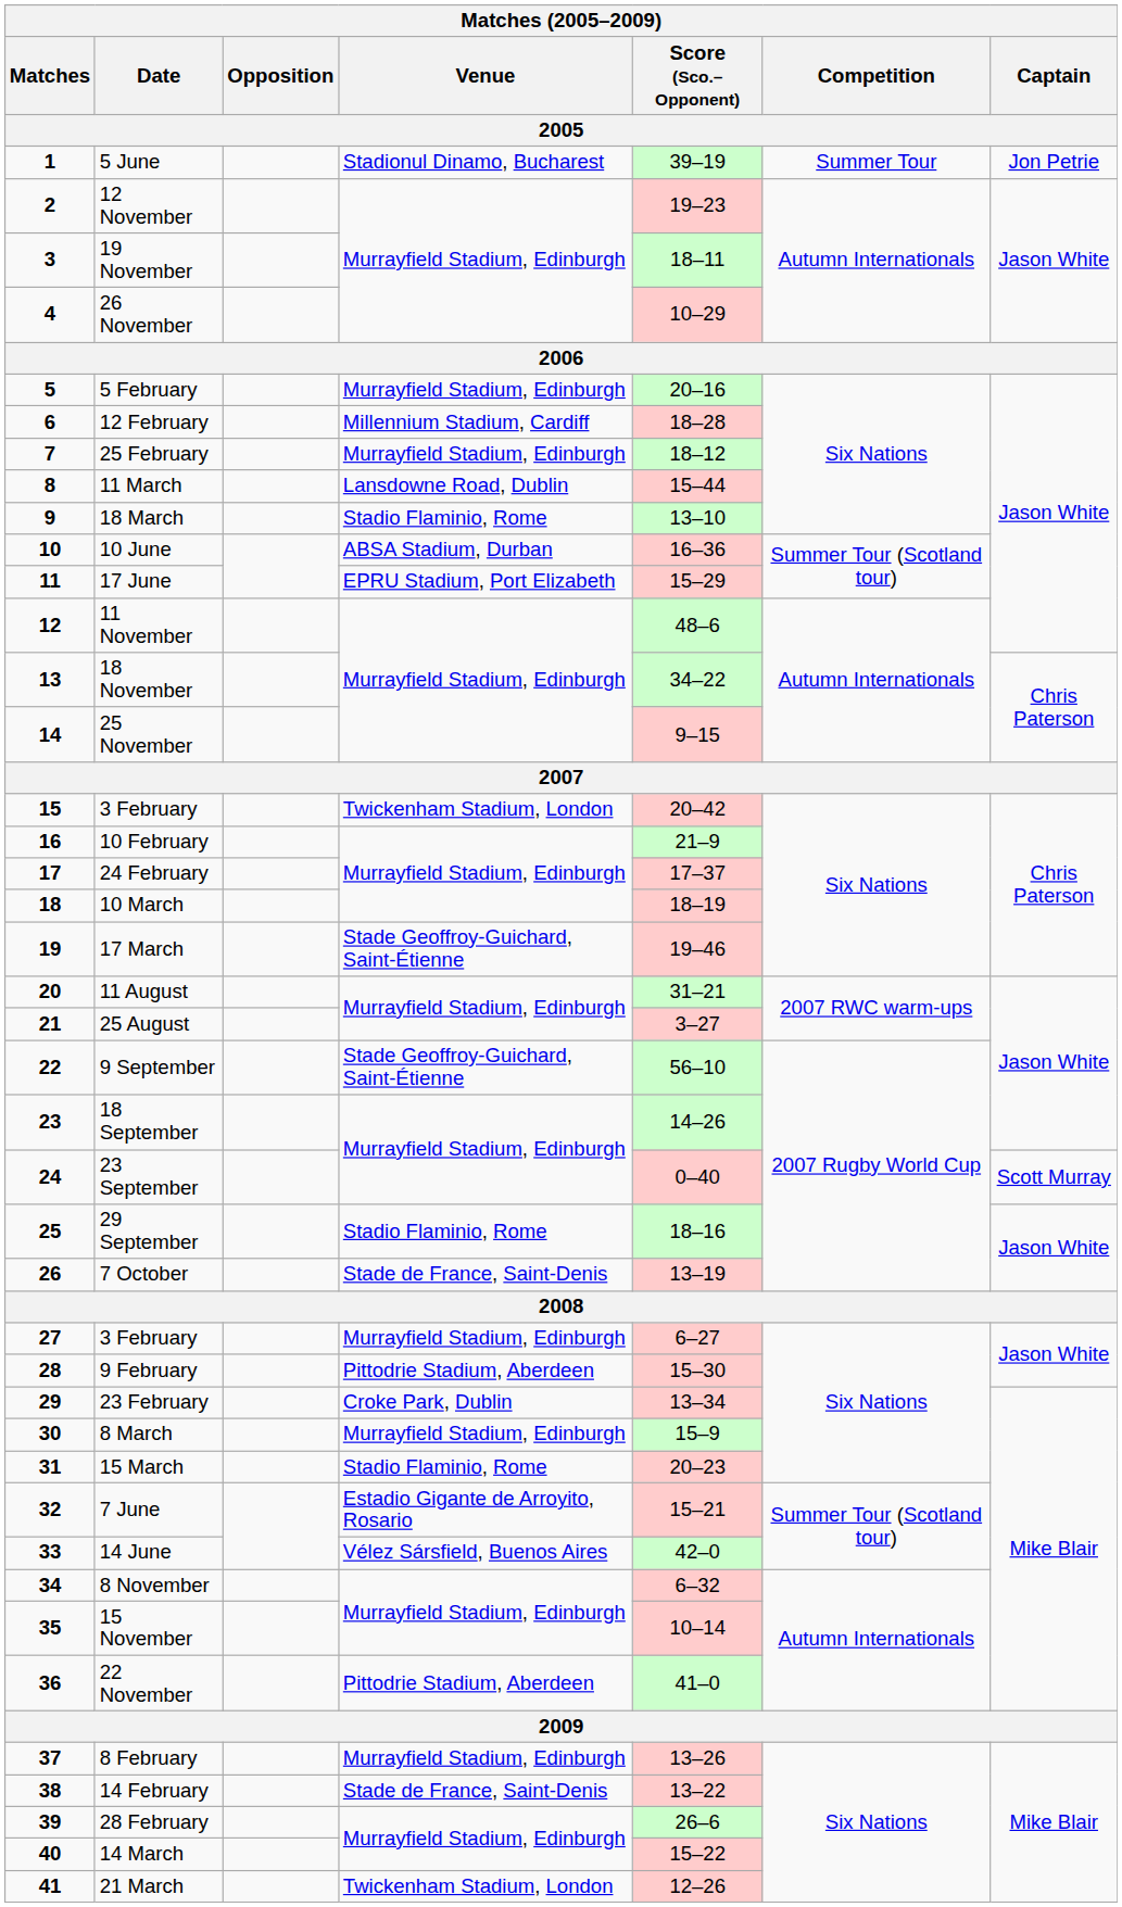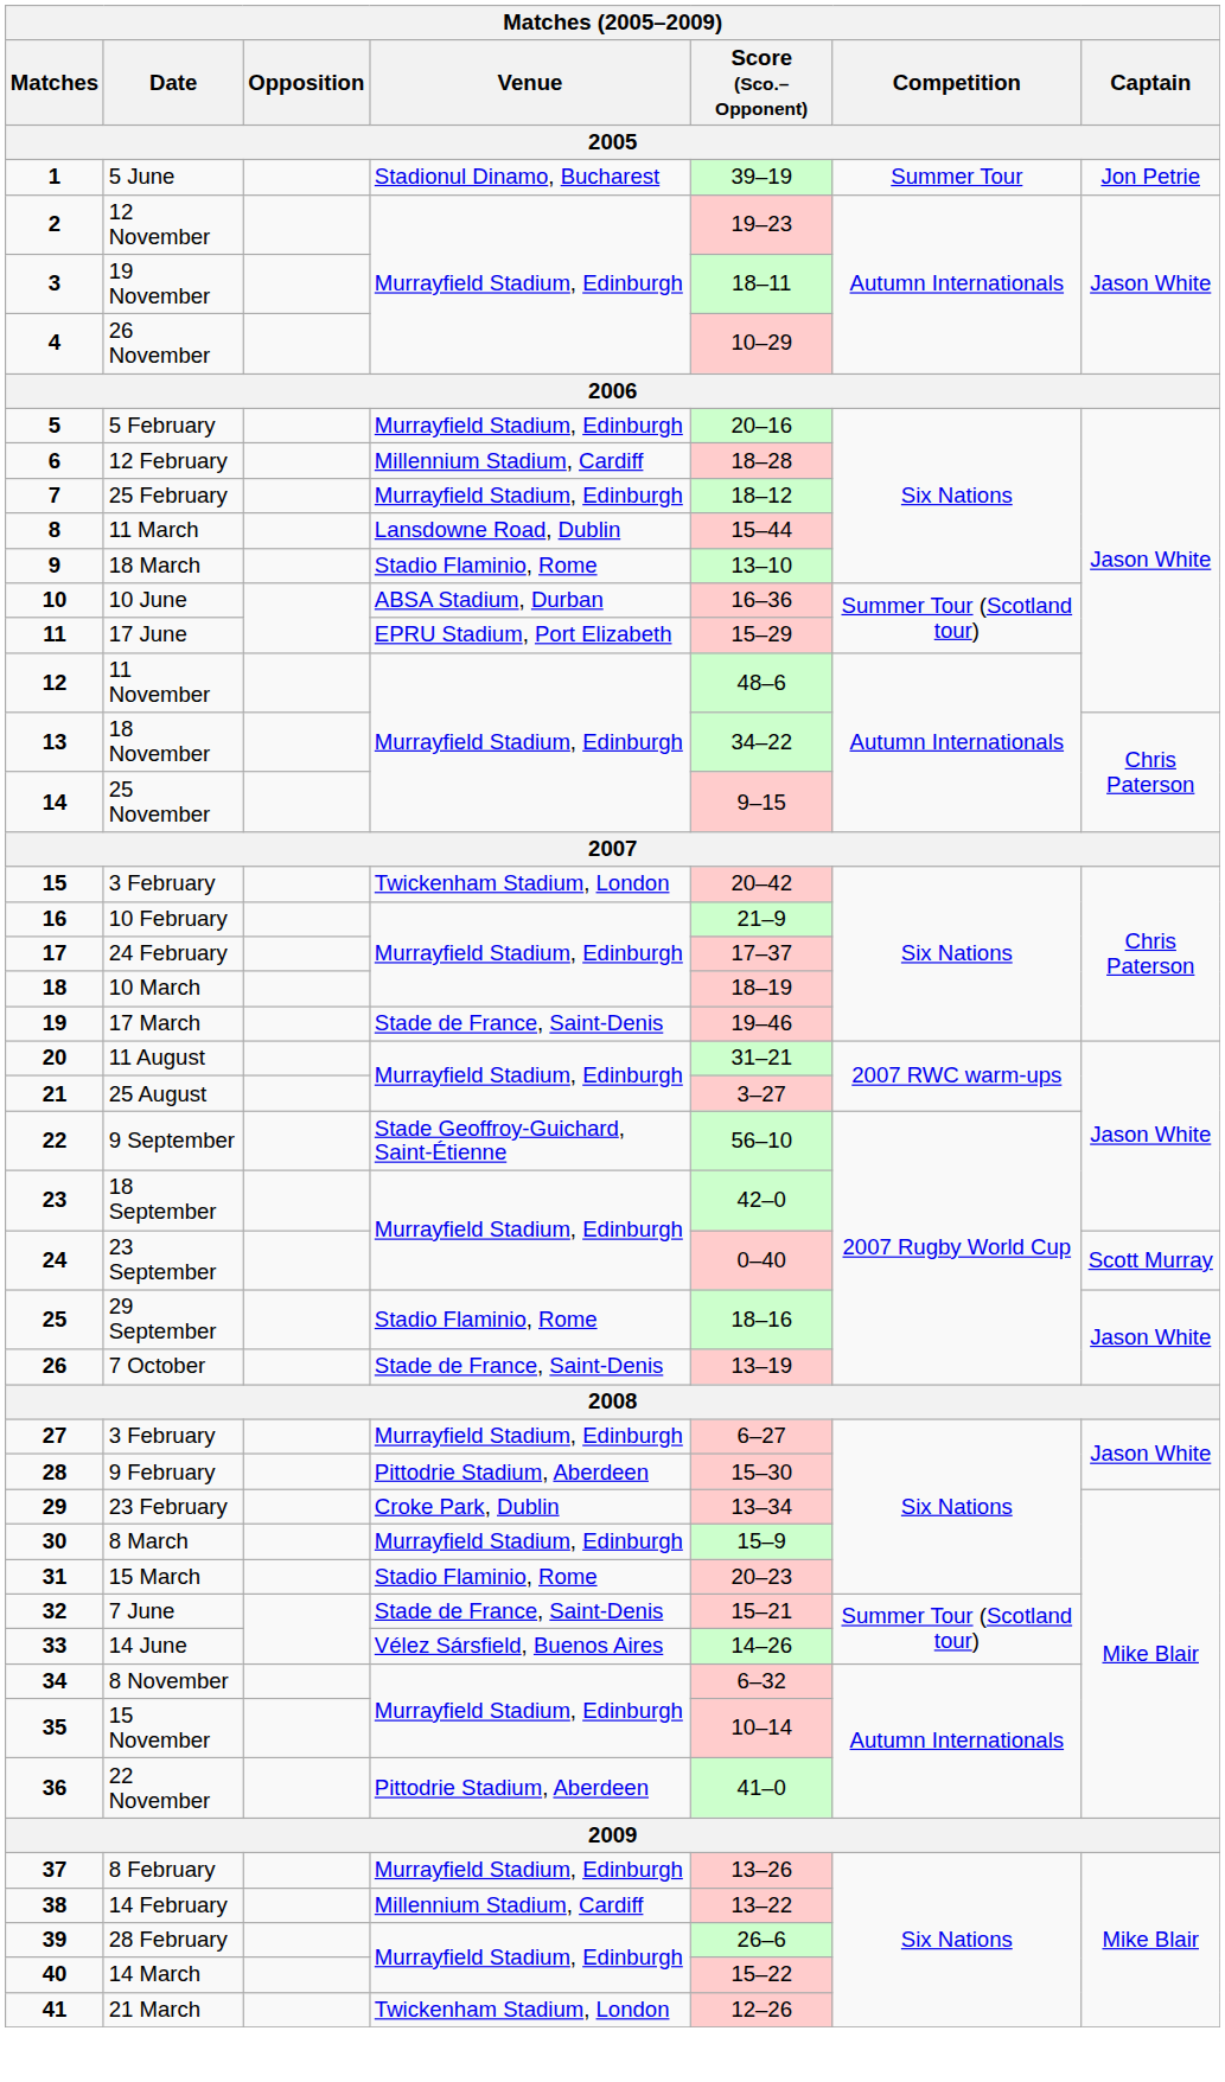17 March | Venue: Stade Geoffroy-Guichard, Saint-Étienne -> Stade de France, Saint-Denis
18 September | Score (Sco.–Opponent): 14–26 -> 42–0
7 June | Venue: Estadio Gigante de Arroyito, Rosario -> Stade de France, Saint-Denis
14 June | Score (Sco.–Opponent): 42–0 -> 14–26
14 February | Venue: Stade de France, Saint-Denis -> Millennium Stadium, Cardiff
